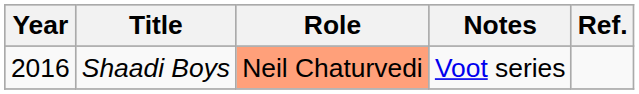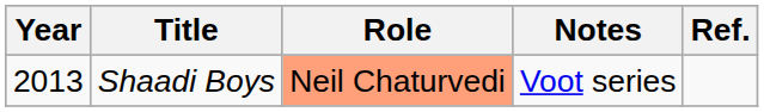Shaadi Boys | Year: 2016 -> 2013
